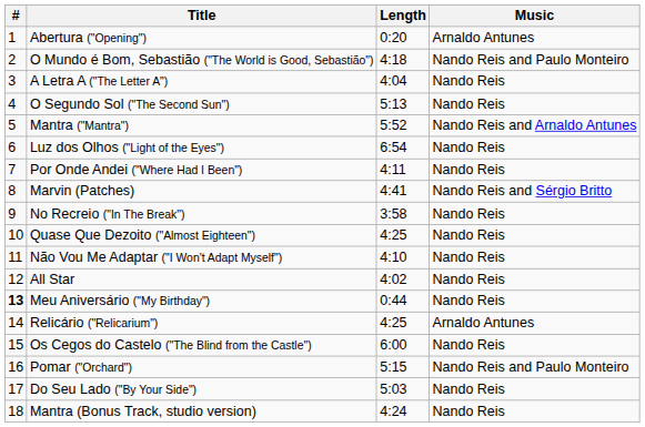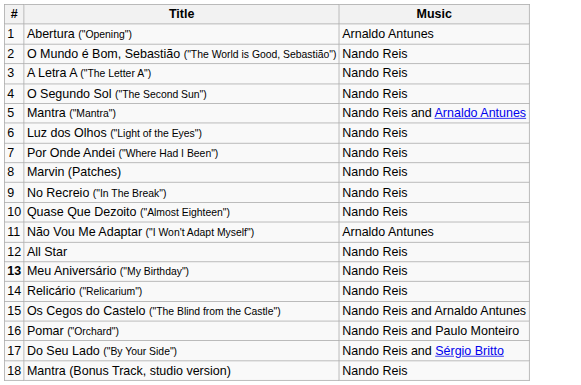- column: Length | 0:20 | 4:18 | 4:04 | 5:13 | 5:52 | 6:54 | 4:11 | 4:41 | 3:58 | 4:25 | 4:10 | 4:02 | 0:44 | 4:25 | 6:00 | 5:15 | 5:03 | 4:24
O Mundo é Bom, Sebastião ("The World is Good, Sebastião") | Music: Nando Reis and Paulo Monteiro -> Nando Reis
Marvin (Patches) | Music: Nando Reis and Sérgio Britto -> Nando Reis
Não Vou Me Adaptar ("I Won't Adapt Myself") | Music: Nando Reis -> Arnaldo Antunes
Relicário ("Relicarium") | Music: Arnaldo Antunes -> Nando Reis
Os Cegos do Castelo ("The Blind from the Castle") | Music: Nando Reis -> Nando Reis and Arnaldo Antunes
Do Seu Lado ("By Your Side") | Music: Nando Reis -> Nando Reis and Sérgio Britto
